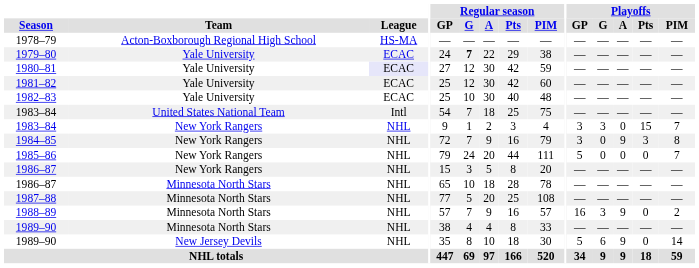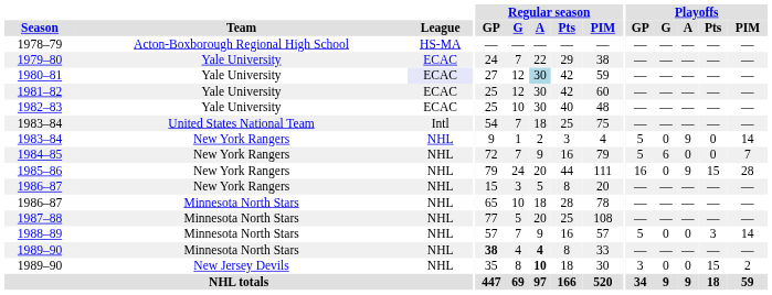1979–80 | Regular season / G: bold -> normal
1980–81 | Regular season / A: no background -> lightblue background
1983–84 / New York Rangers | Playoffs / GP: 3 -> 5
1983–84 / New York Rangers | Playoffs / G: 3 -> 0
1983–84 / New York Rangers | Playoffs / A: 0 -> 9
1983–84 / New York Rangers | Playoffs / Pts: 15 -> 0
1983–84 / New York Rangers | Playoffs / PIM: 7 -> 14
1984–85 | Playoffs / GP: 3 -> 5
1984–85 | Playoffs / G: 0 -> 6
1984–85 | Playoffs / A: 9 -> 0
1984–85 | Playoffs / Pts: 3 -> 0
1984–85 | Playoffs / PIM: 8 -> 7
1985–86 | Playoffs / GP: 5 -> 16
1985–86 | Playoffs / A: 0 -> 9
1985–86 | Playoffs / Pts: 0 -> 15
1985–86 | Playoffs / PIM: 7 -> 28
1988–89 | Playoffs / GP: 16 -> 5
1988–89 | Playoffs / G: 3 -> 0
1988–89 | Playoffs / A: 9 -> 0
1988–89 | Playoffs / Pts: 0 -> 3
1988–89 | Playoffs / PIM: 2 -> 14
1989–90 / Minnesota North Stars | Regular season / GP: normal -> bold
1989–90 / Minnesota North Stars | Regular season / A: normal -> bold
1989–90 / New Jersey Devils | Regular season / A: normal -> bold
1989–90 / New Jersey Devils | Playoffs / GP: 5 -> 3
1989–90 / New Jersey Devils | Playoffs / G: 6 -> 0
1989–90 / New Jersey Devils | Playoffs / A: 9 -> 0
1989–90 / New Jersey Devils | Playoffs / Pts: 0 -> 15
1989–90 / New Jersey Devils | Playoffs / PIM: 14 -> 2
